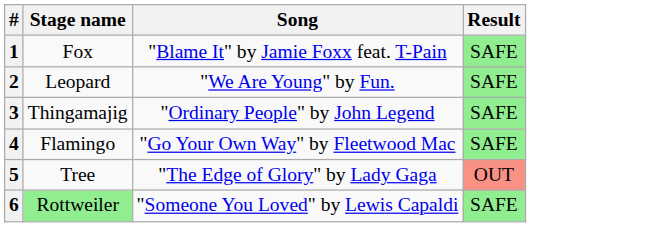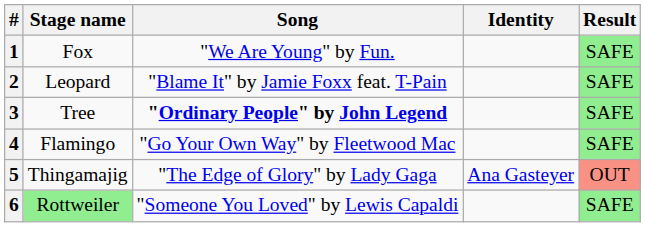+ column: Identity | Ana Gasteyer
1 | Song: "Blame It" by Jamie Foxx feat. T-Pain -> "We Are Young" by Fun.
2 | Song: "We Are Young" by Fun. -> "Blame It" by Jamie Foxx feat. T-Pain
3 | Stage name: Thingamajig -> Tree
3 | Song: normal -> bold
5 | Stage name: Tree -> Thingamajig
